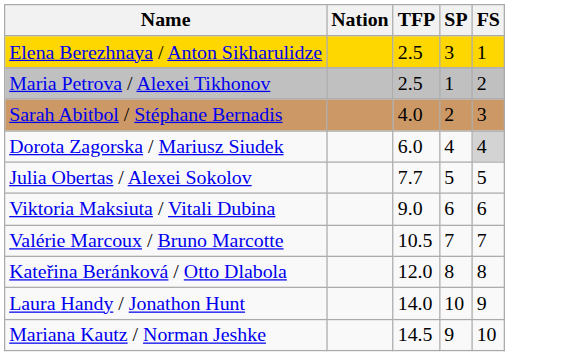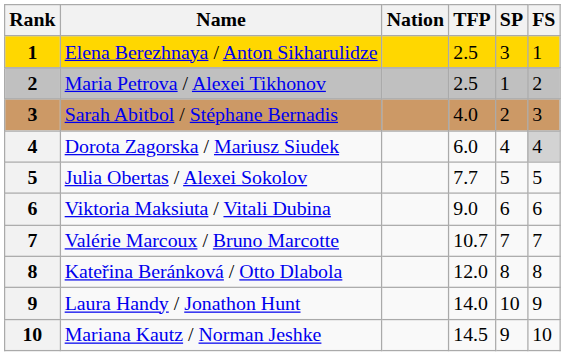+ column: Rank | 1 | 2 | 3 | 4 | 5 | 6 | 7 | 8 | 9 | 10
Valérie Marcoux / Bruno Marcotte | TFP: 10.5 -> 10.7
